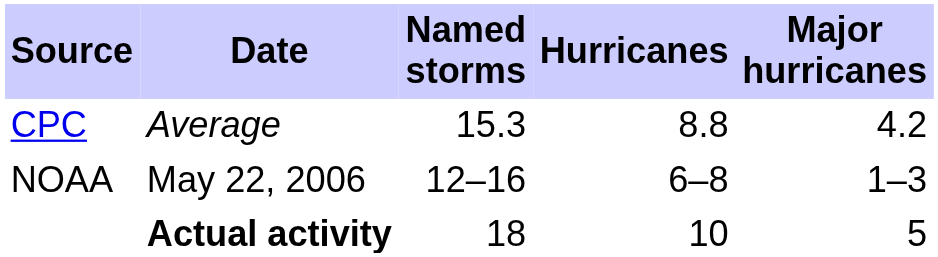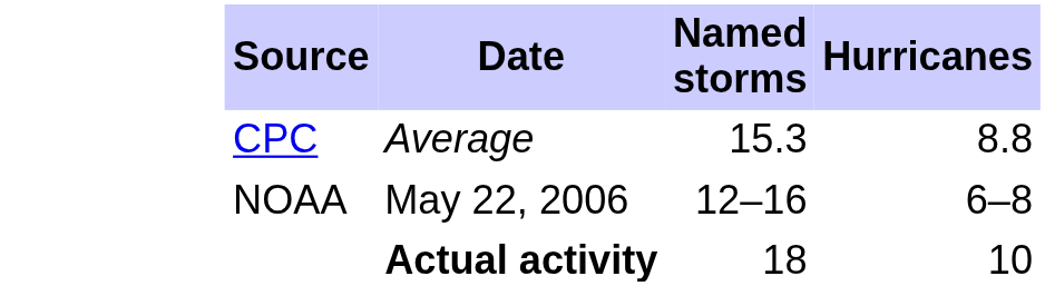- column: Major hurricanes | 4.2 | 1–3 | 5
